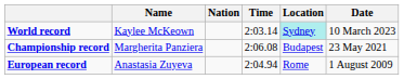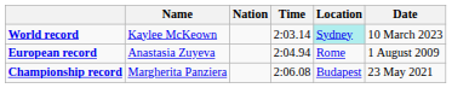rows swapped: European record <-> Championship record
